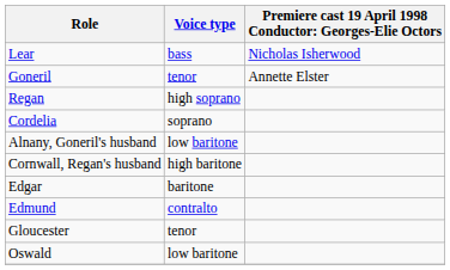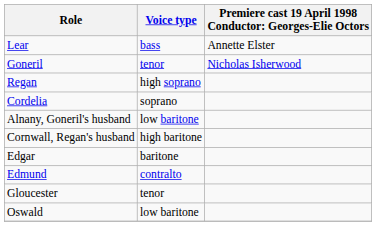Lear | column 3: Nicholas Isherwood -> Annette Elster
Goneril | column 3: Annette Elster -> Nicholas Isherwood
